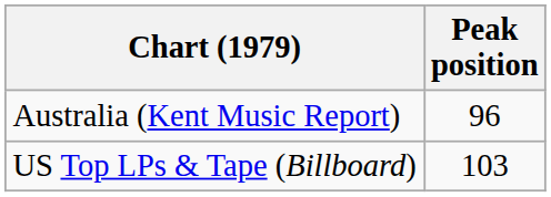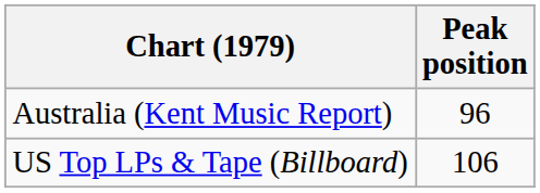US Top LPs & Tape (Billboard) | Peak position: 103 -> 106
